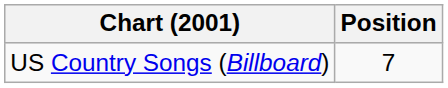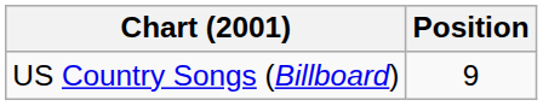US Country Songs (Billboard) | Position: 7 -> 9
